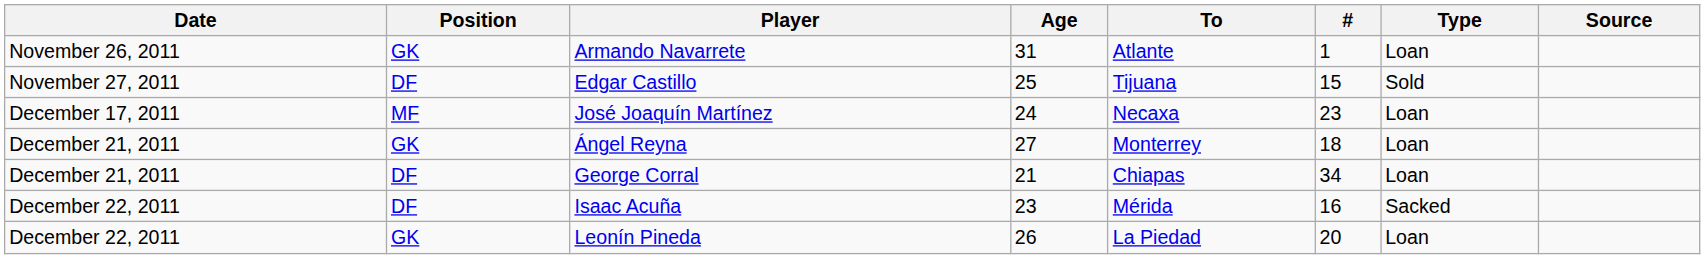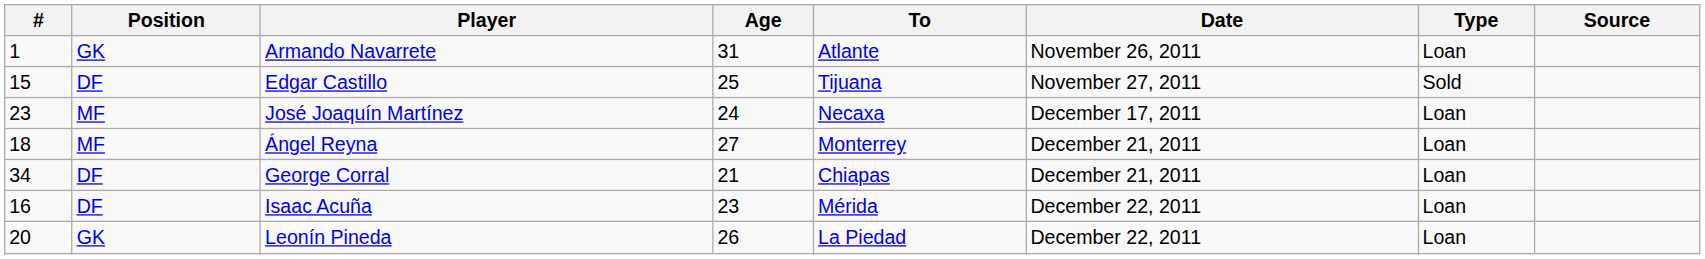columns swapped: # <-> Date
Ángel Reyna | Position: GK -> MF
Isaac Acuña | Type: Sacked -> Loan
